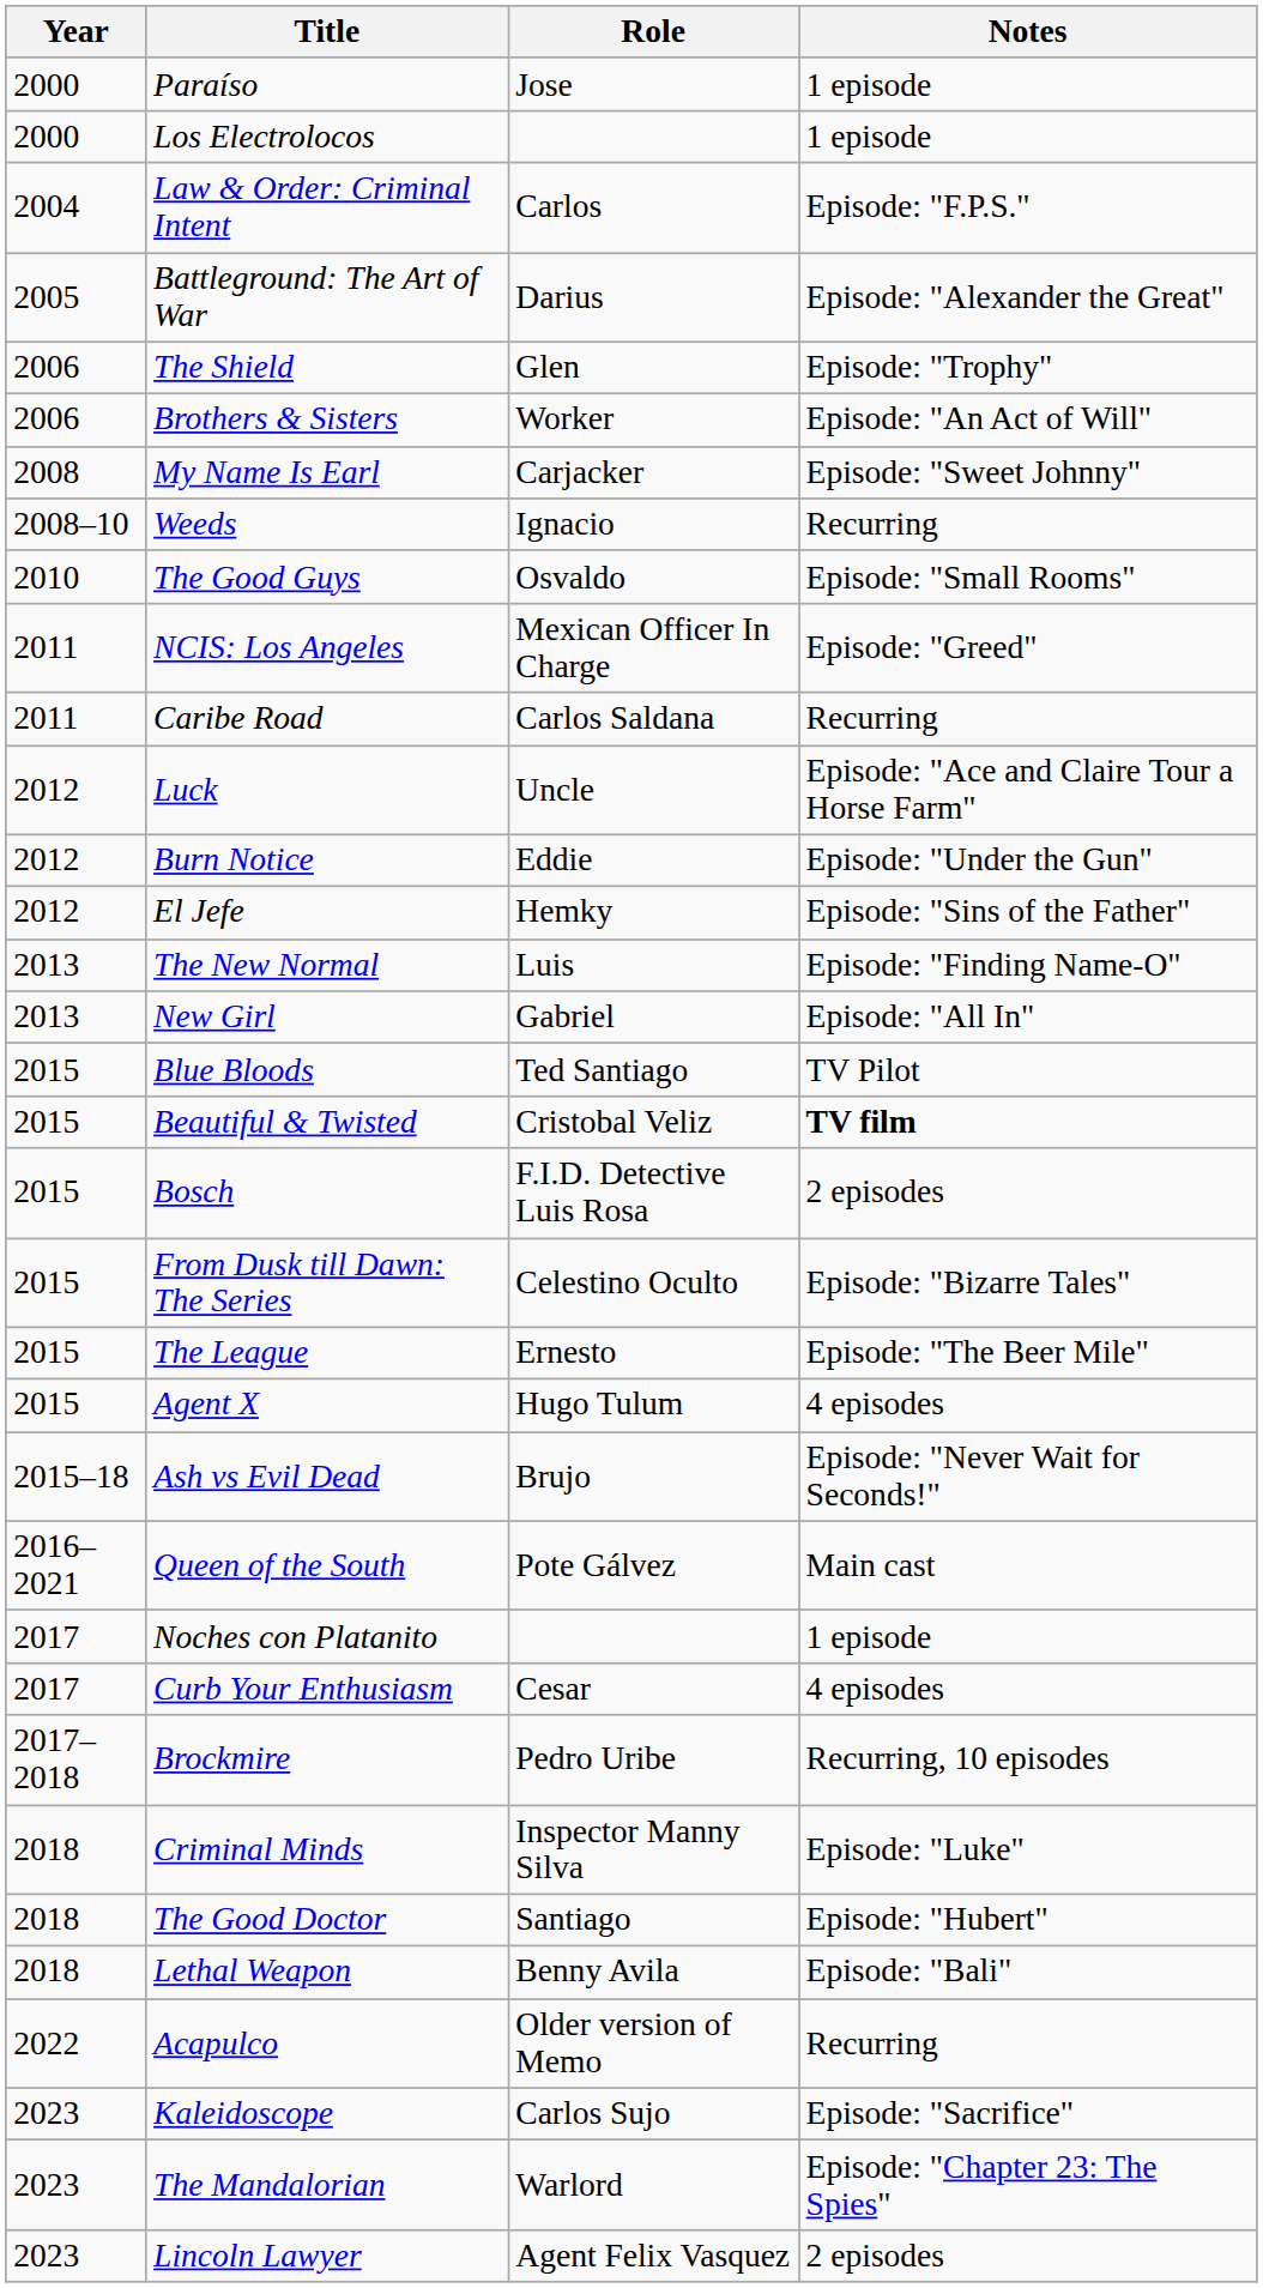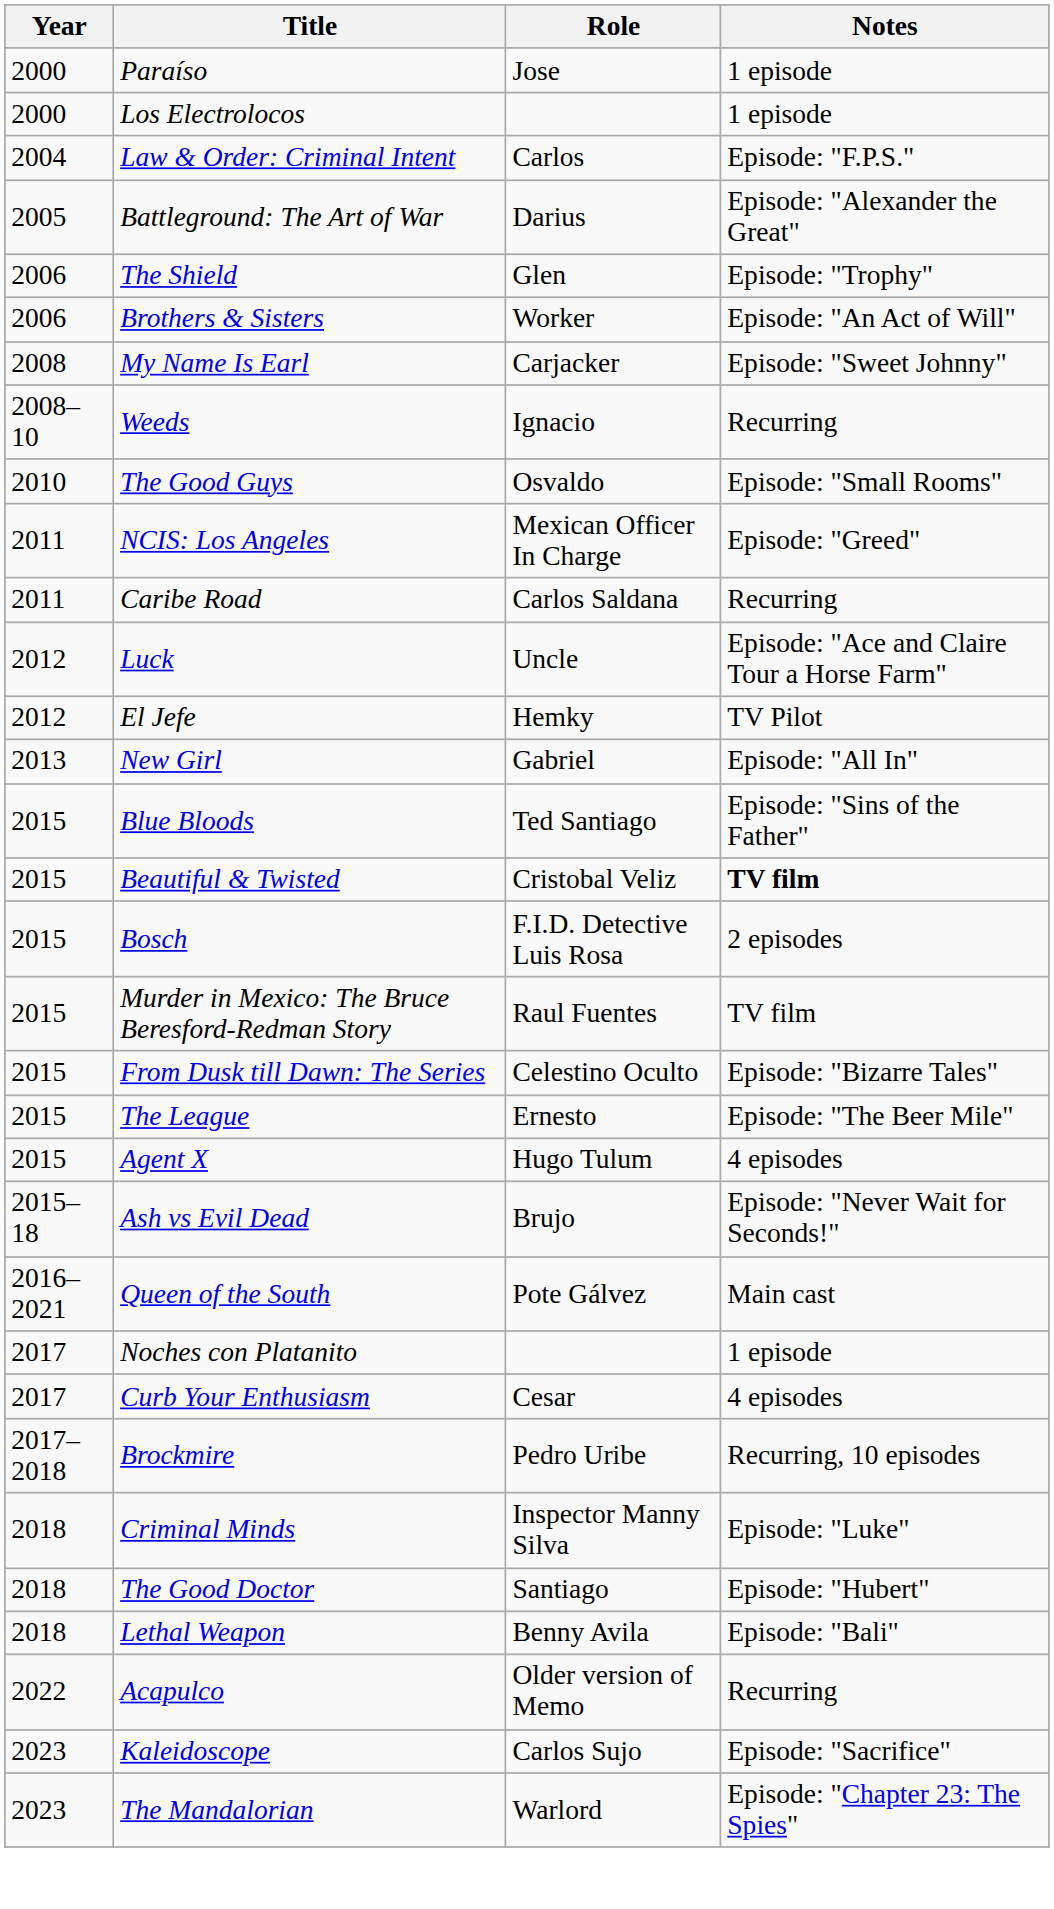- row: 2012 | Burn Notice | Eddie | Episode: "Under the Gun"
El Jefe | Notes: Episode: "Sins of the Father" -> TV Pilot
- row: 2013 | The New Normal | Luis | Episode: "Finding Name-O"
Blue Bloods | Notes: TV Pilot -> Episode: "Sins of the Father"
+ row: 2015 | Murder in Mexico: The Bruce Beresford-Redman Story | Raul Fuentes | TV film
- row: 2023 | Lincoln Lawyer | Agent Felix Vasquez | 2 episodes
